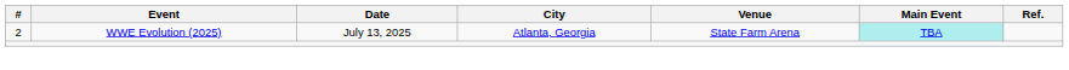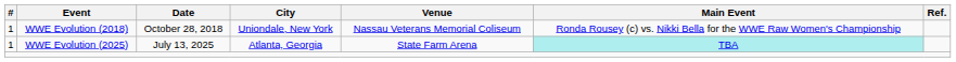+ row: 1 | WWE Evolution (2018) | October 28, 2018 | Uniondale, New York | Nassau Veterans Memorial Coliseum | Ronda Rousey (c) vs. Nikki Bella for the WWE Raw Women's Championship
WWE Evolution (2025) | #: 2 -> 1
